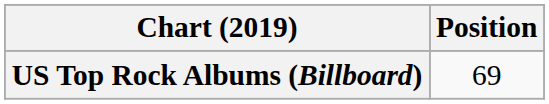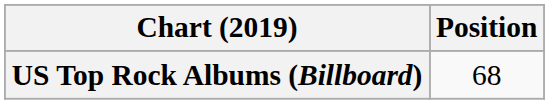US Top Rock Albums (Billboard) | Position: 69 -> 68
